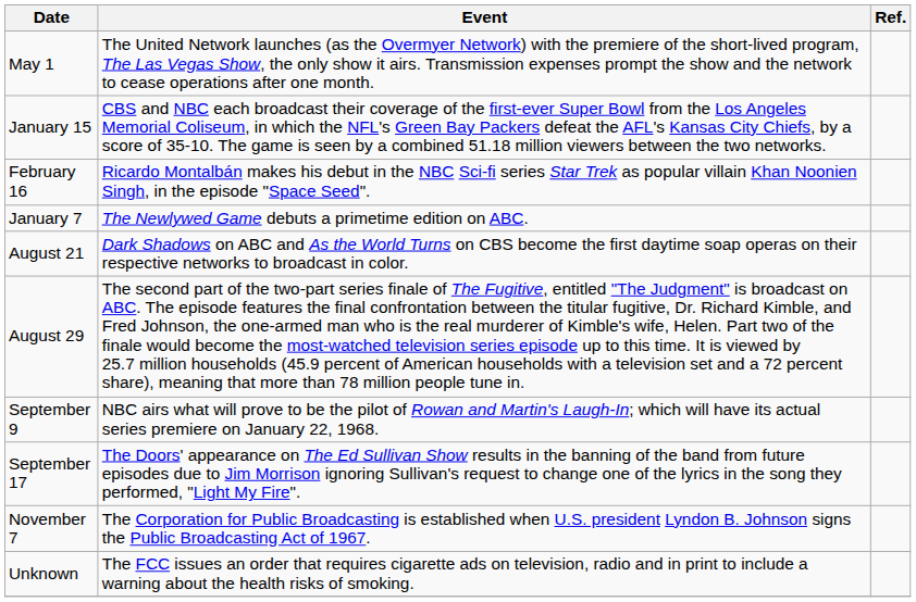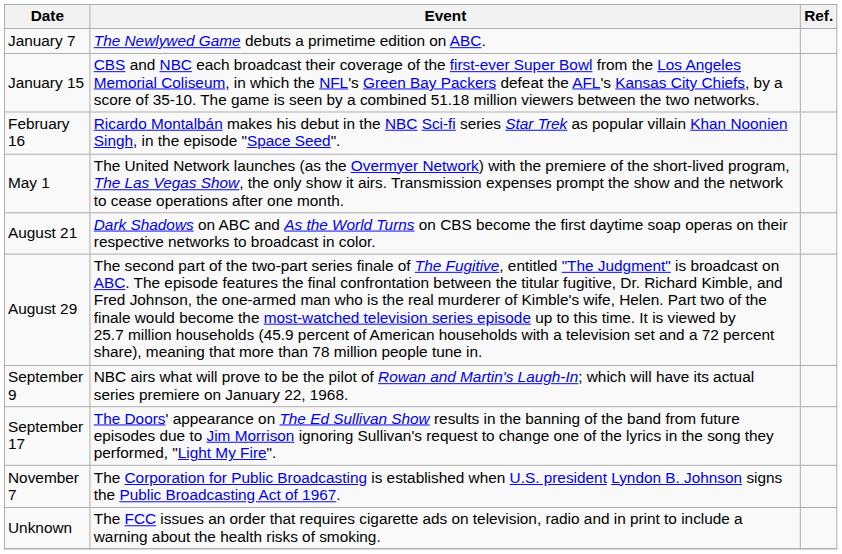rows swapped: January 7 <-> May 1
